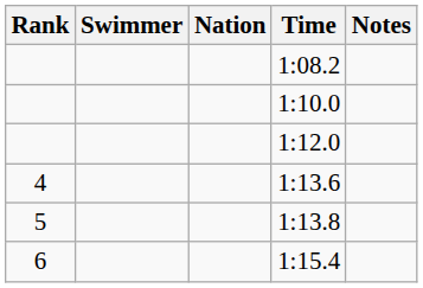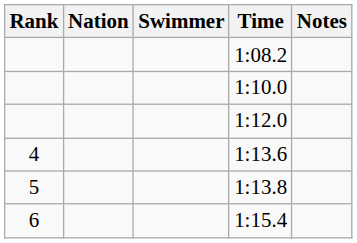columns swapped: Swimmer <-> Nation
